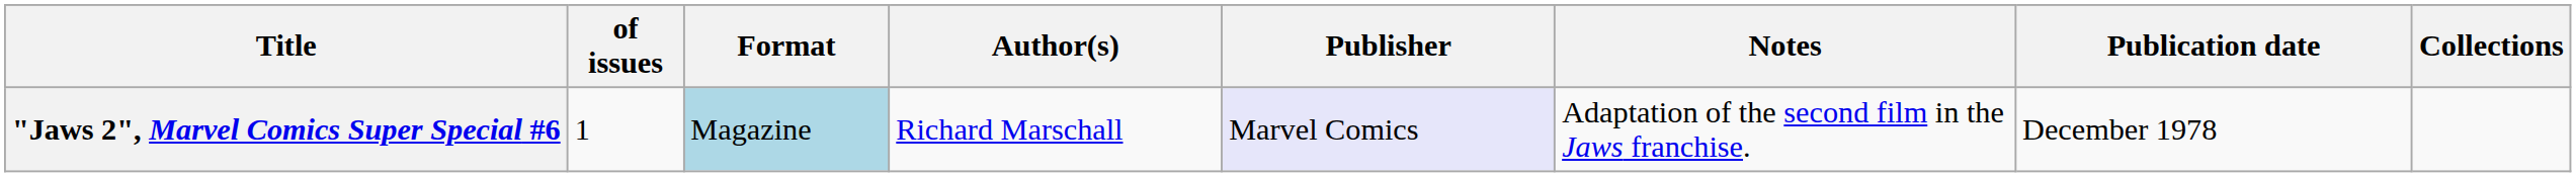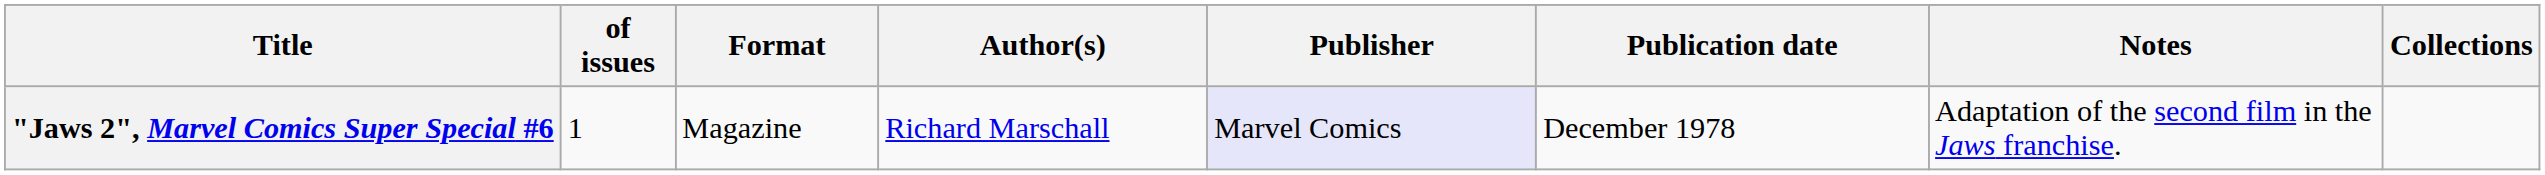columns swapped: Publication date <-> Notes
"Jaws 2", Marvel Comics Super Special #6 | Format: lightblue background -> no background
